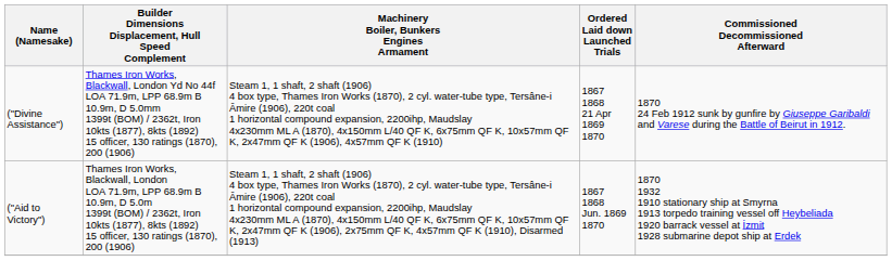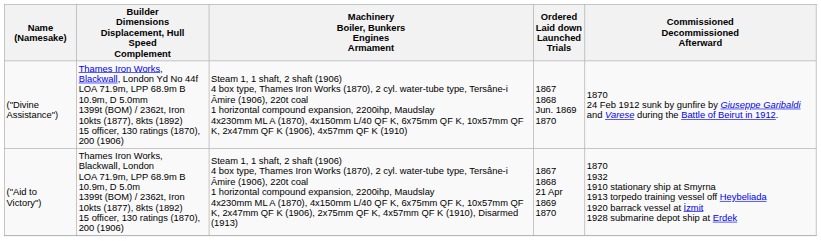("Divine Assistance") | Ordered Laid down Launched Trials: 1867 1868 21 Apr 1869 1870 -> 1867 1868 Jun. 1869 1870
("Aid to Victory") | Ordered Laid down Launched Trials: 1867 1868 Jun. 1869 1870 -> 1867 1868 21 Apr 1869 1870
